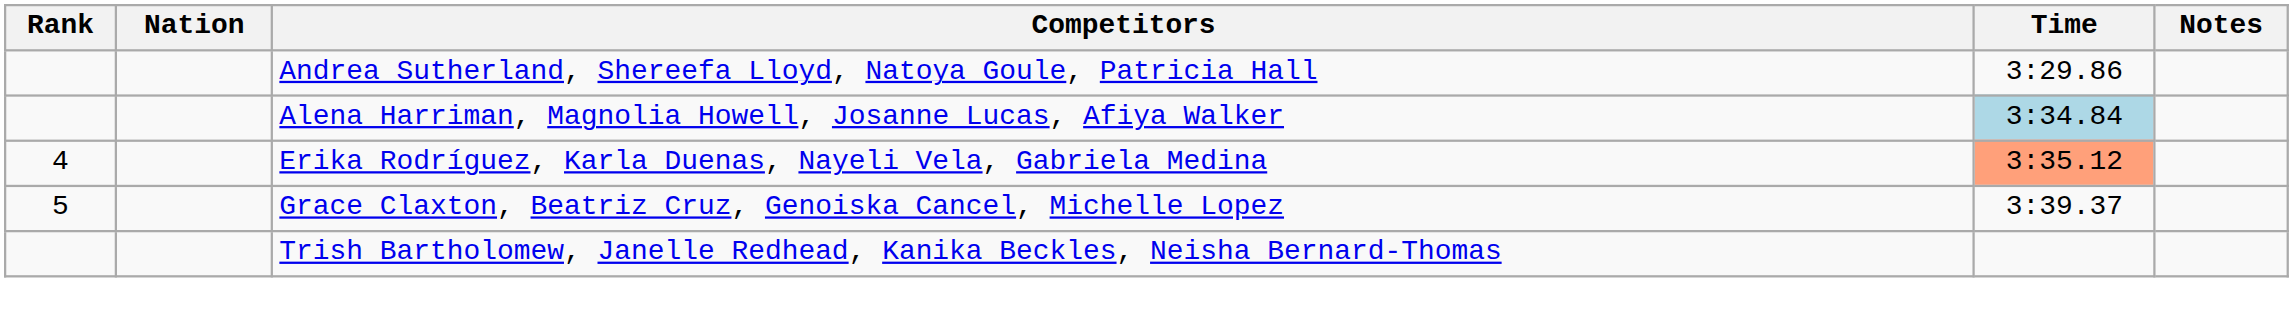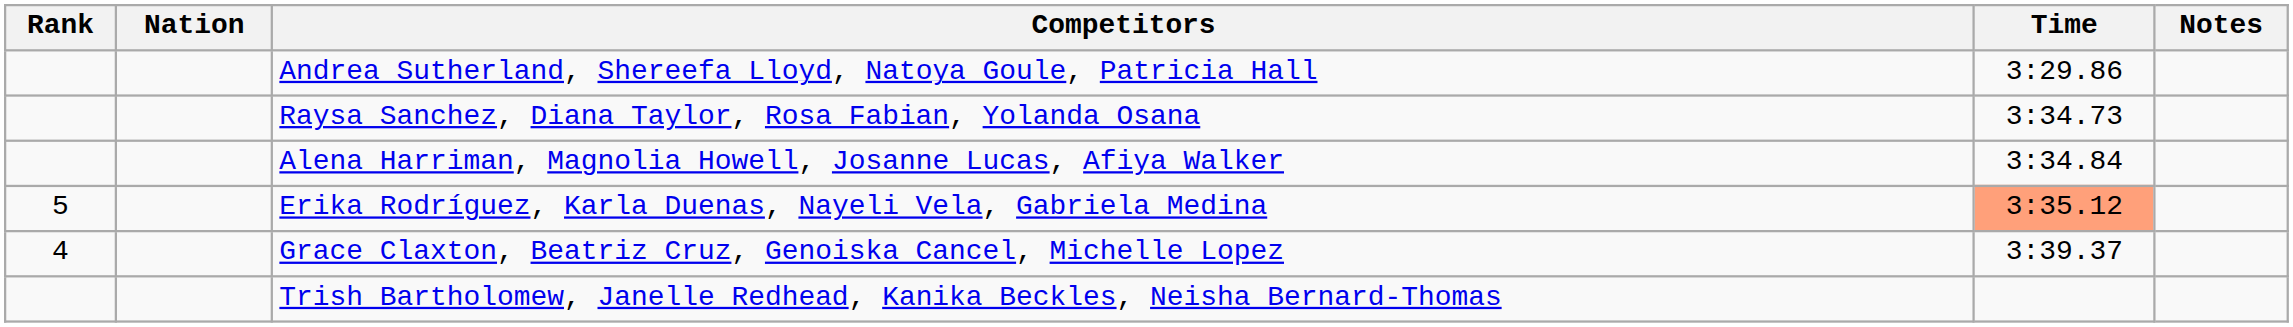+ row: Raysa Sanchez, Diana Taylor, Rosa Fabian, Yolanda Osana | 3:34.73
Alena Harriman, Magnolia Howell, Josanne Lucas, Afiya Walker | Time: lightblue background -> no background
Erika Rodríguez, Karla Duenas, Nayeli Vela, Gabriela Medina | Rank: 4 -> 5
Grace Claxton, Beatriz Cruz, Genoiska Cancel, Michelle Lopez | Rank: 5 -> 4
